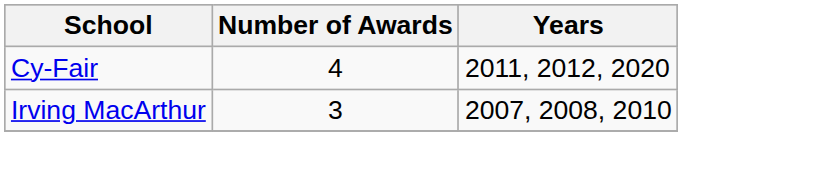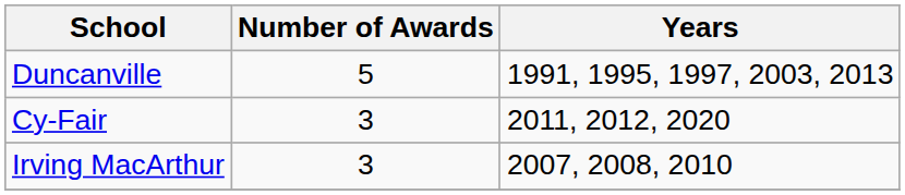+ row: Duncanville | 5 | 1991, 1995, 1997, 2003, 2013
Cy-Fair | Number of Awards: 4 -> 3
